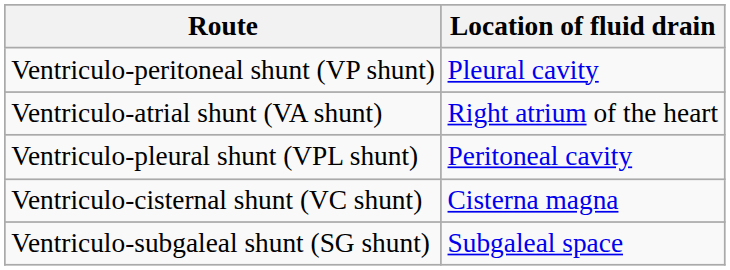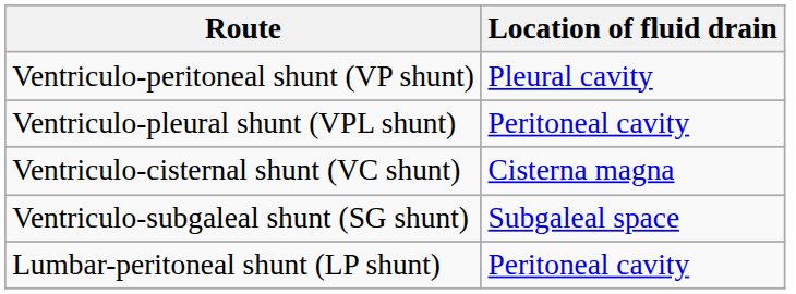- row: Ventriculo-atrial shunt (VA shunt) | Right atrium of the heart
+ row: Lumbar-peritoneal shunt (LP shunt) | Peritoneal cavity
